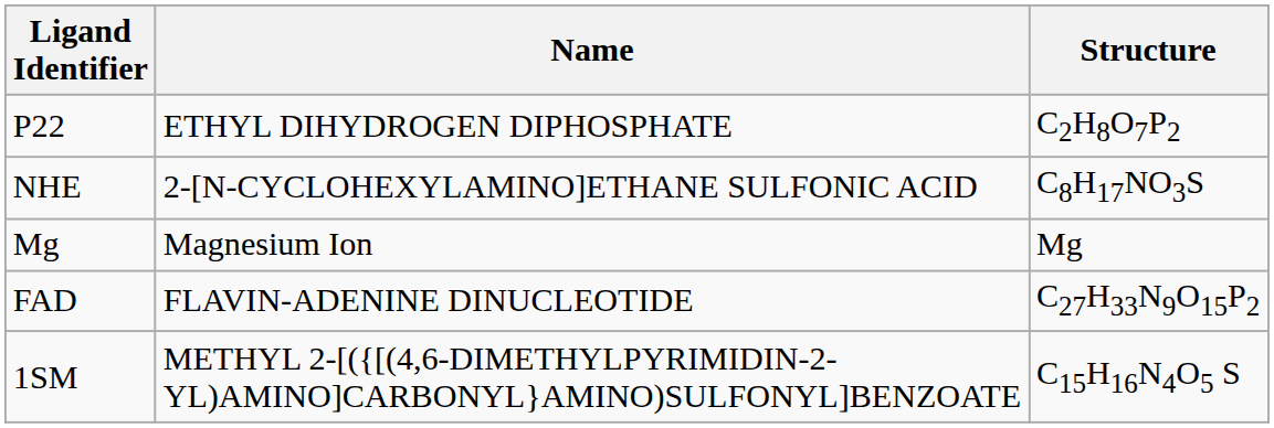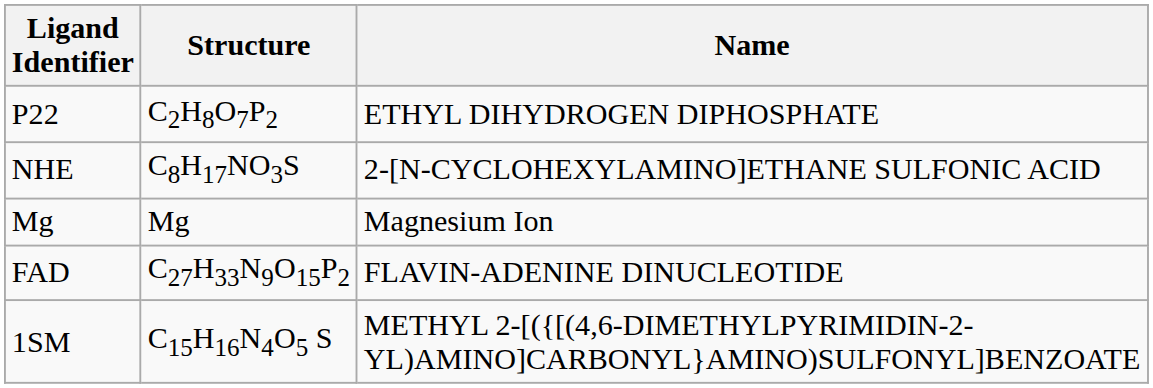columns swapped: Name <-> Structure
